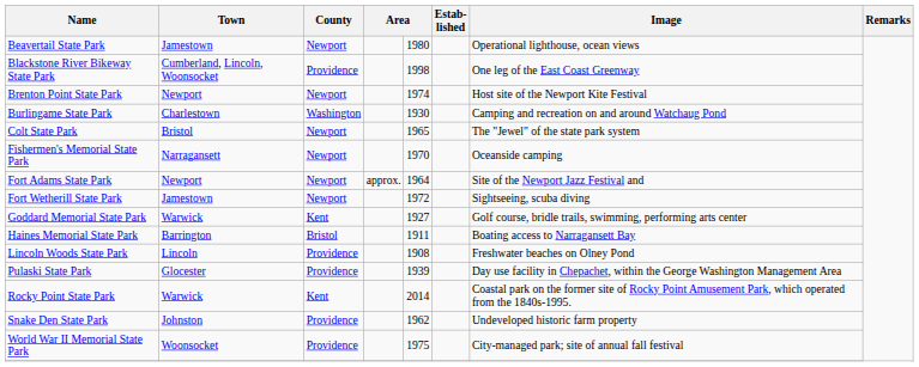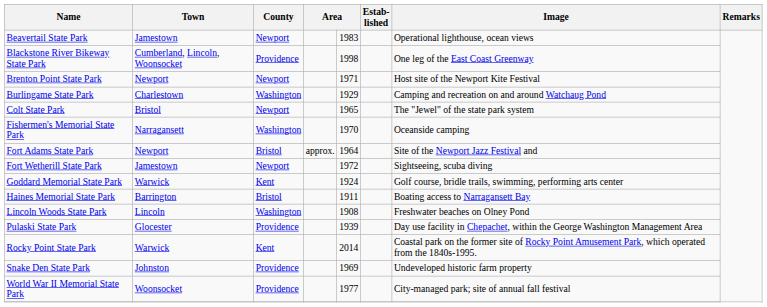Beavertail State Park | column 5: 1980 -> 1983
Brenton Point State Park | column 5: 1974 -> 1971
Burlingame State Park | column 5: 1930 -> 1929
Fishermen's Memorial State Park | County: Newport -> Washington
Fort Adams State Park | County: Newport -> Bristol
Goddard Memorial State Park | column 5: 1927 -> 1924
Lincoln Woods State Park | County: Providence -> Washington
Snake Den State Park | column 5: 1962 -> 1969
World War II Memorial State Park | column 5: 1975 -> 1977
